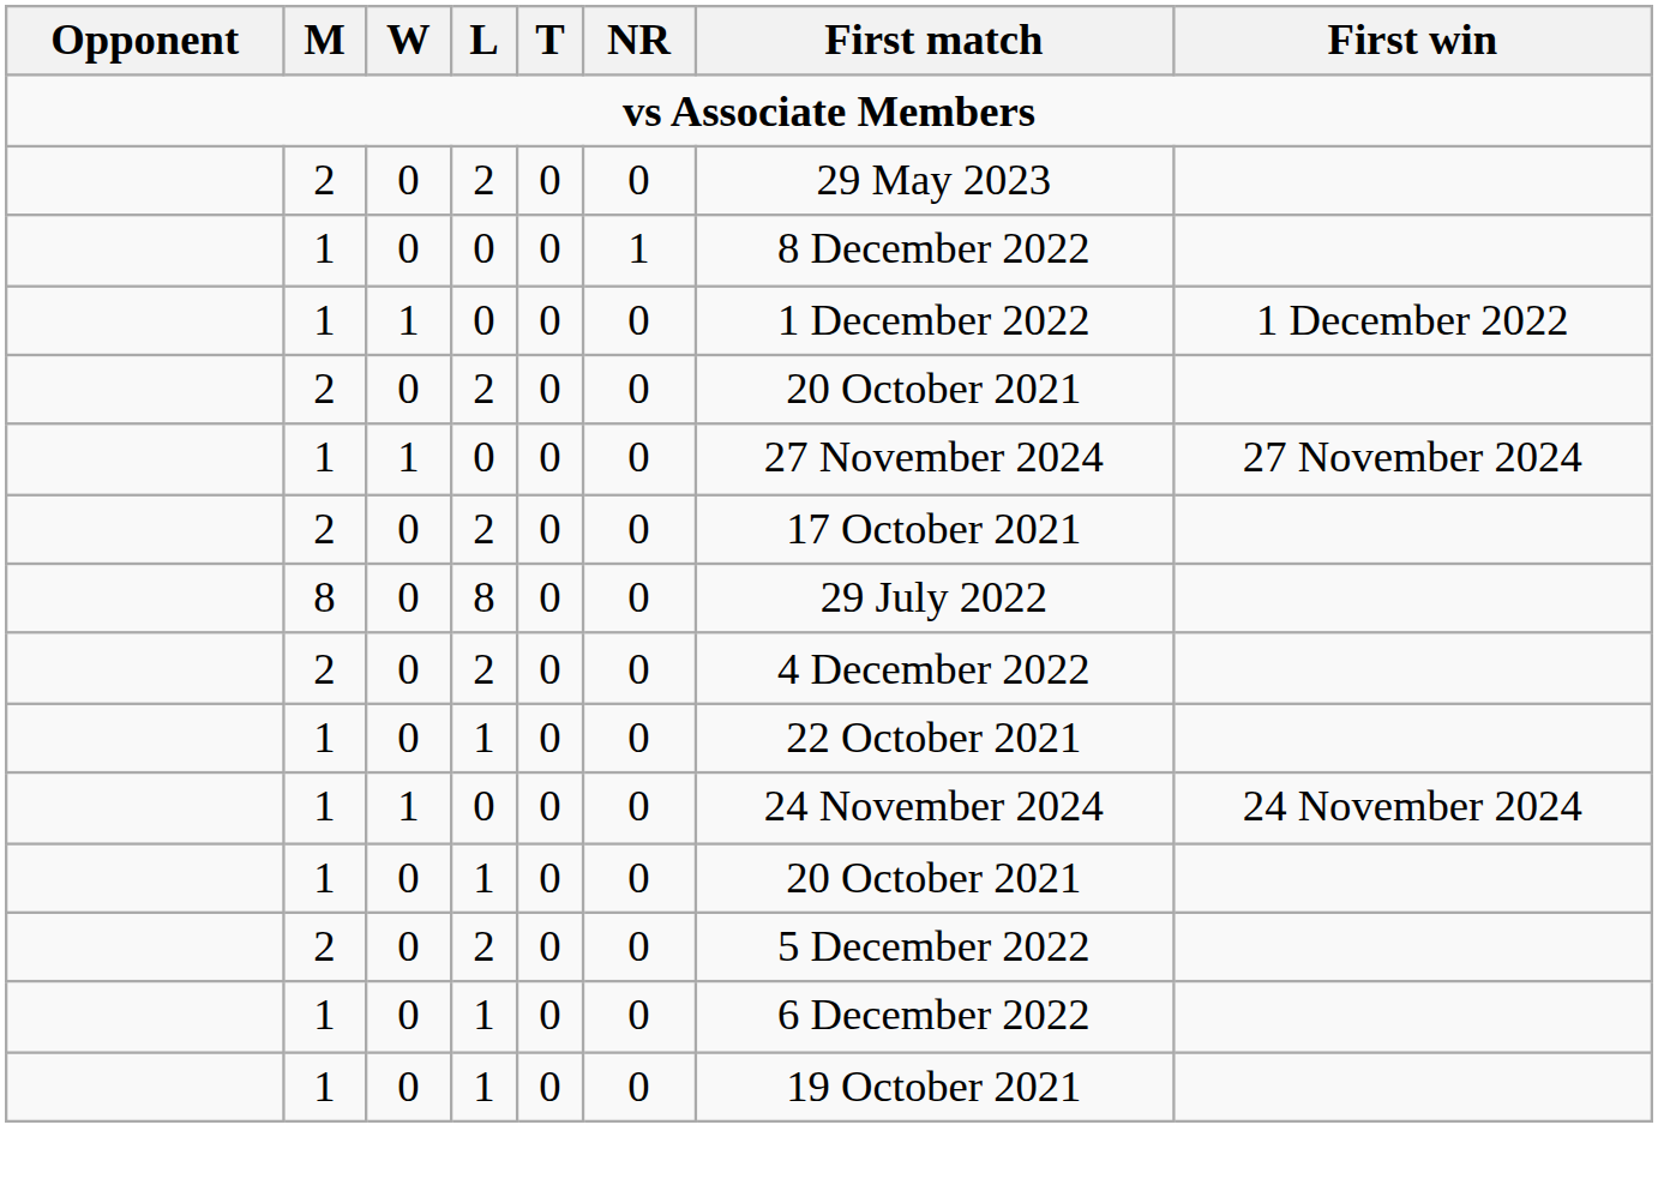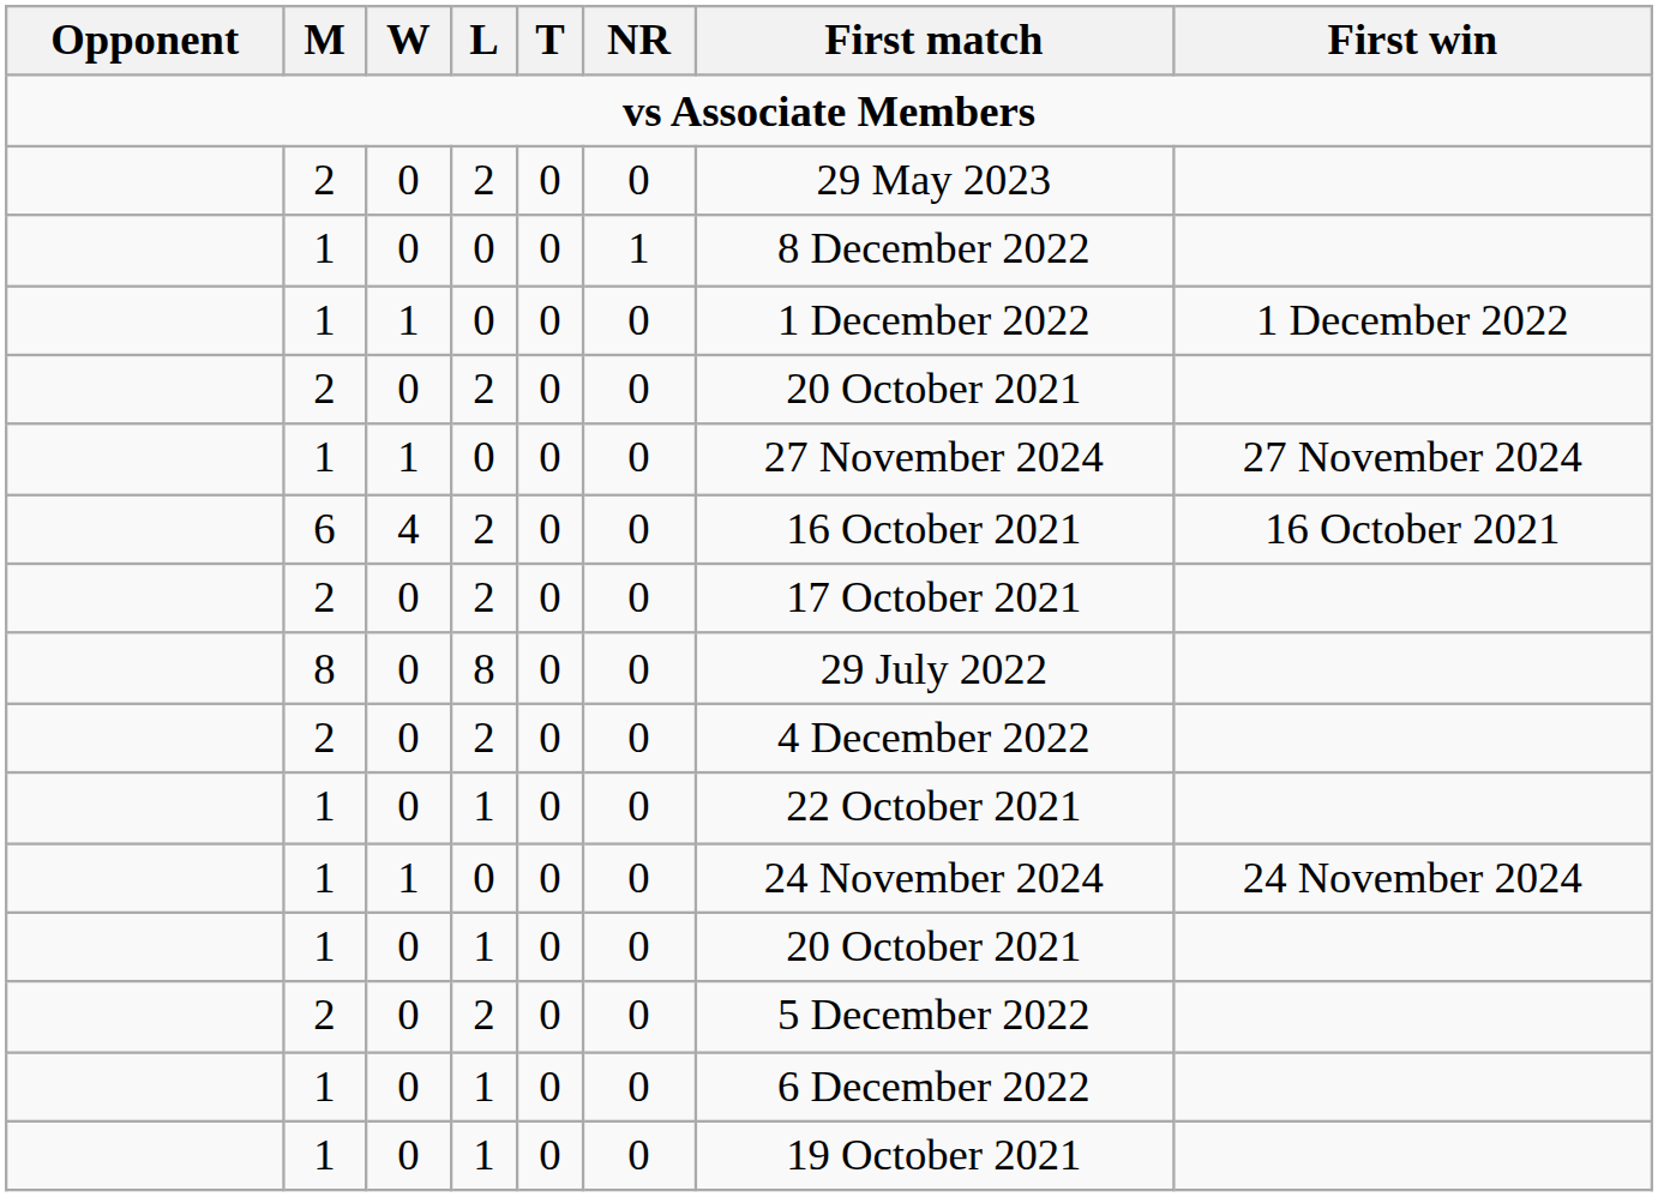+ row: 6 | 4 | 2 | 0 | 0 | 16 October 2021 | 16 October 2021
